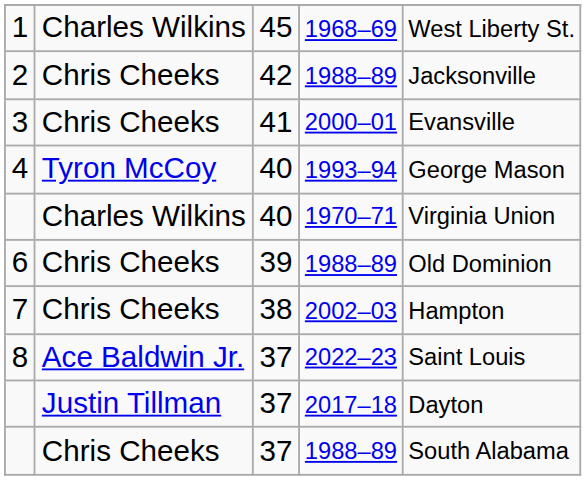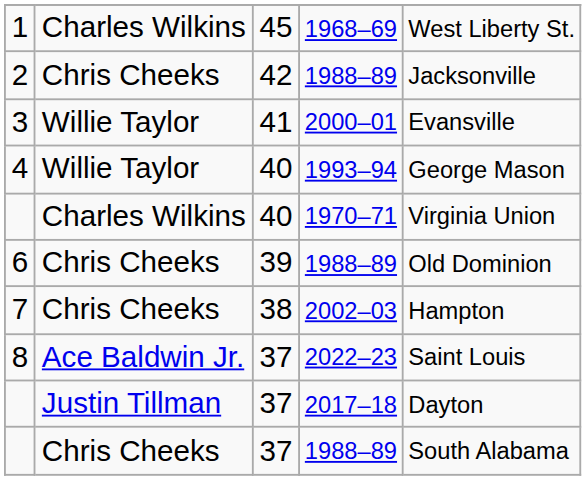3 | column 2: Chris Cheeks -> Willie Taylor
4 | column 2: Tyron McCoy -> Willie Taylor
